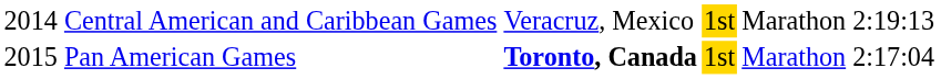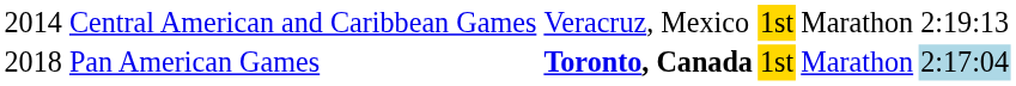Pan American Games | column 1: 2015 -> 2018
Pan American Games | column 6: no background -> lightblue background
